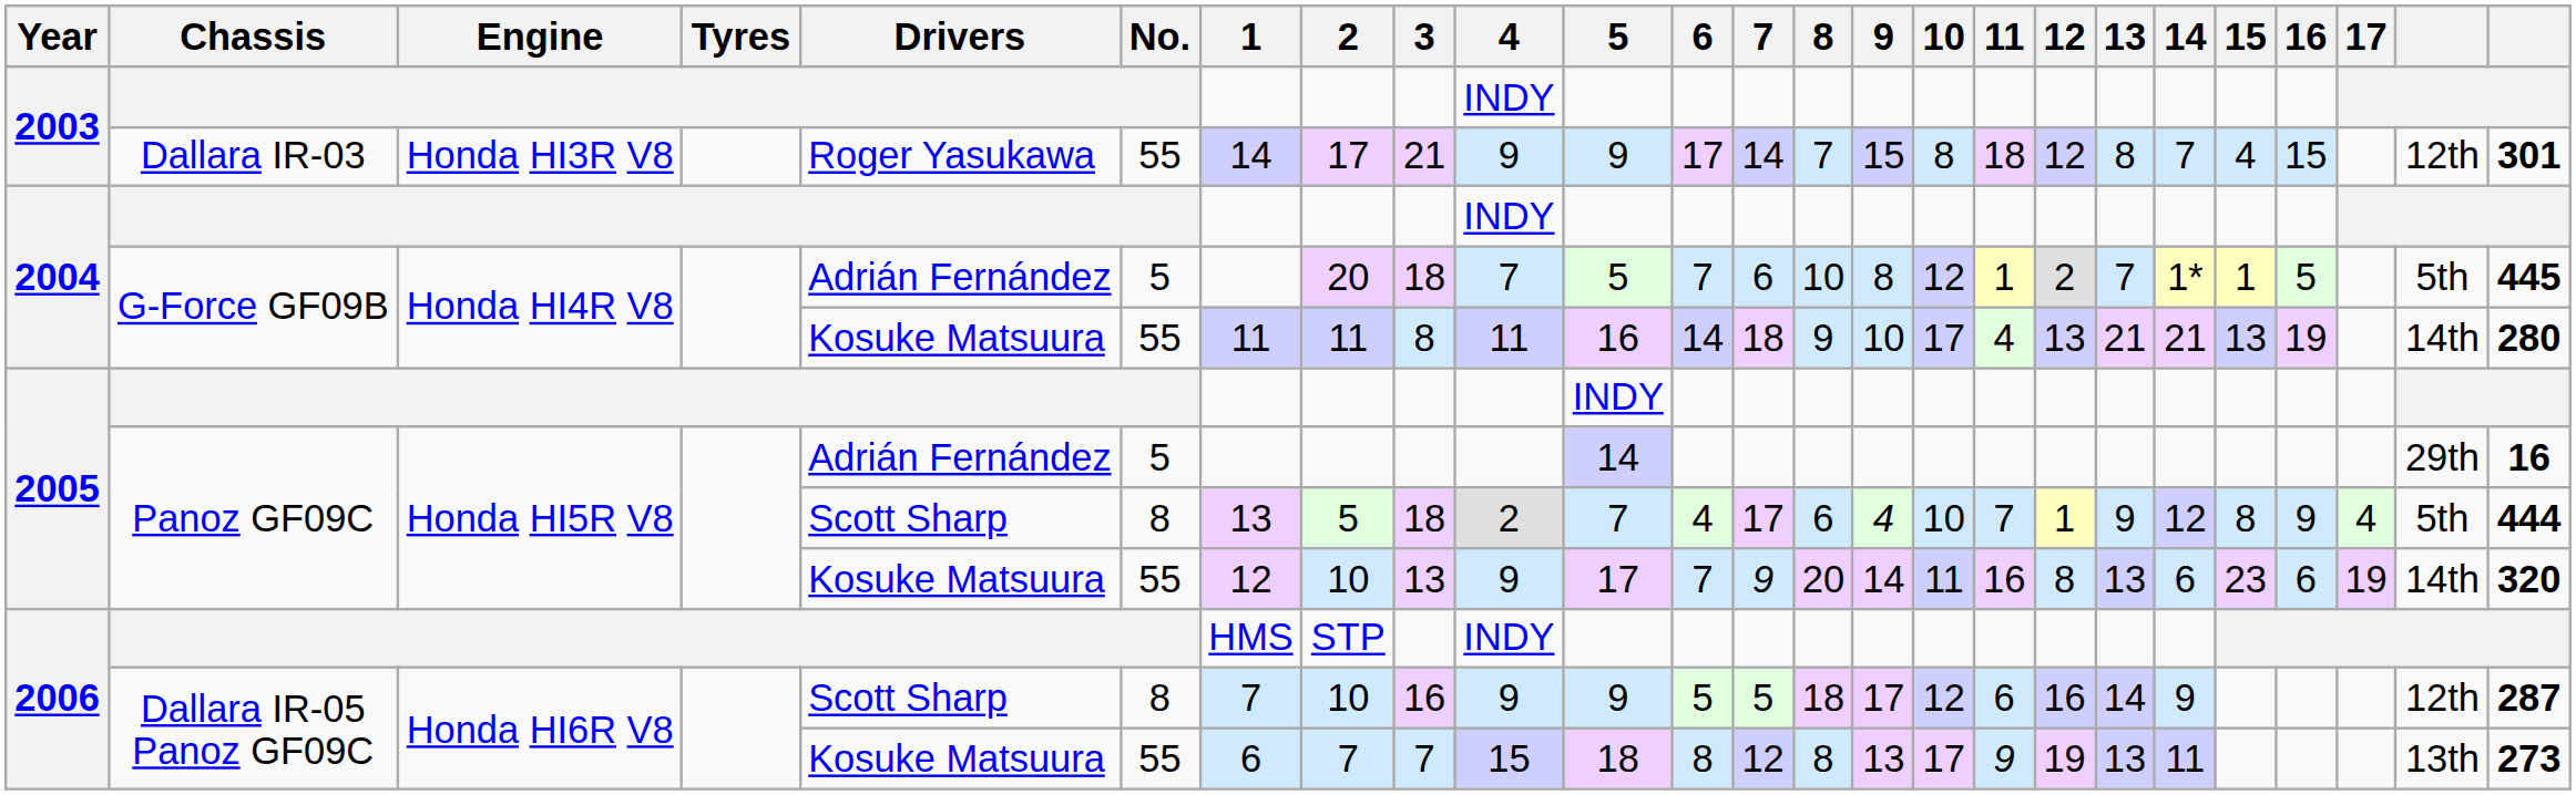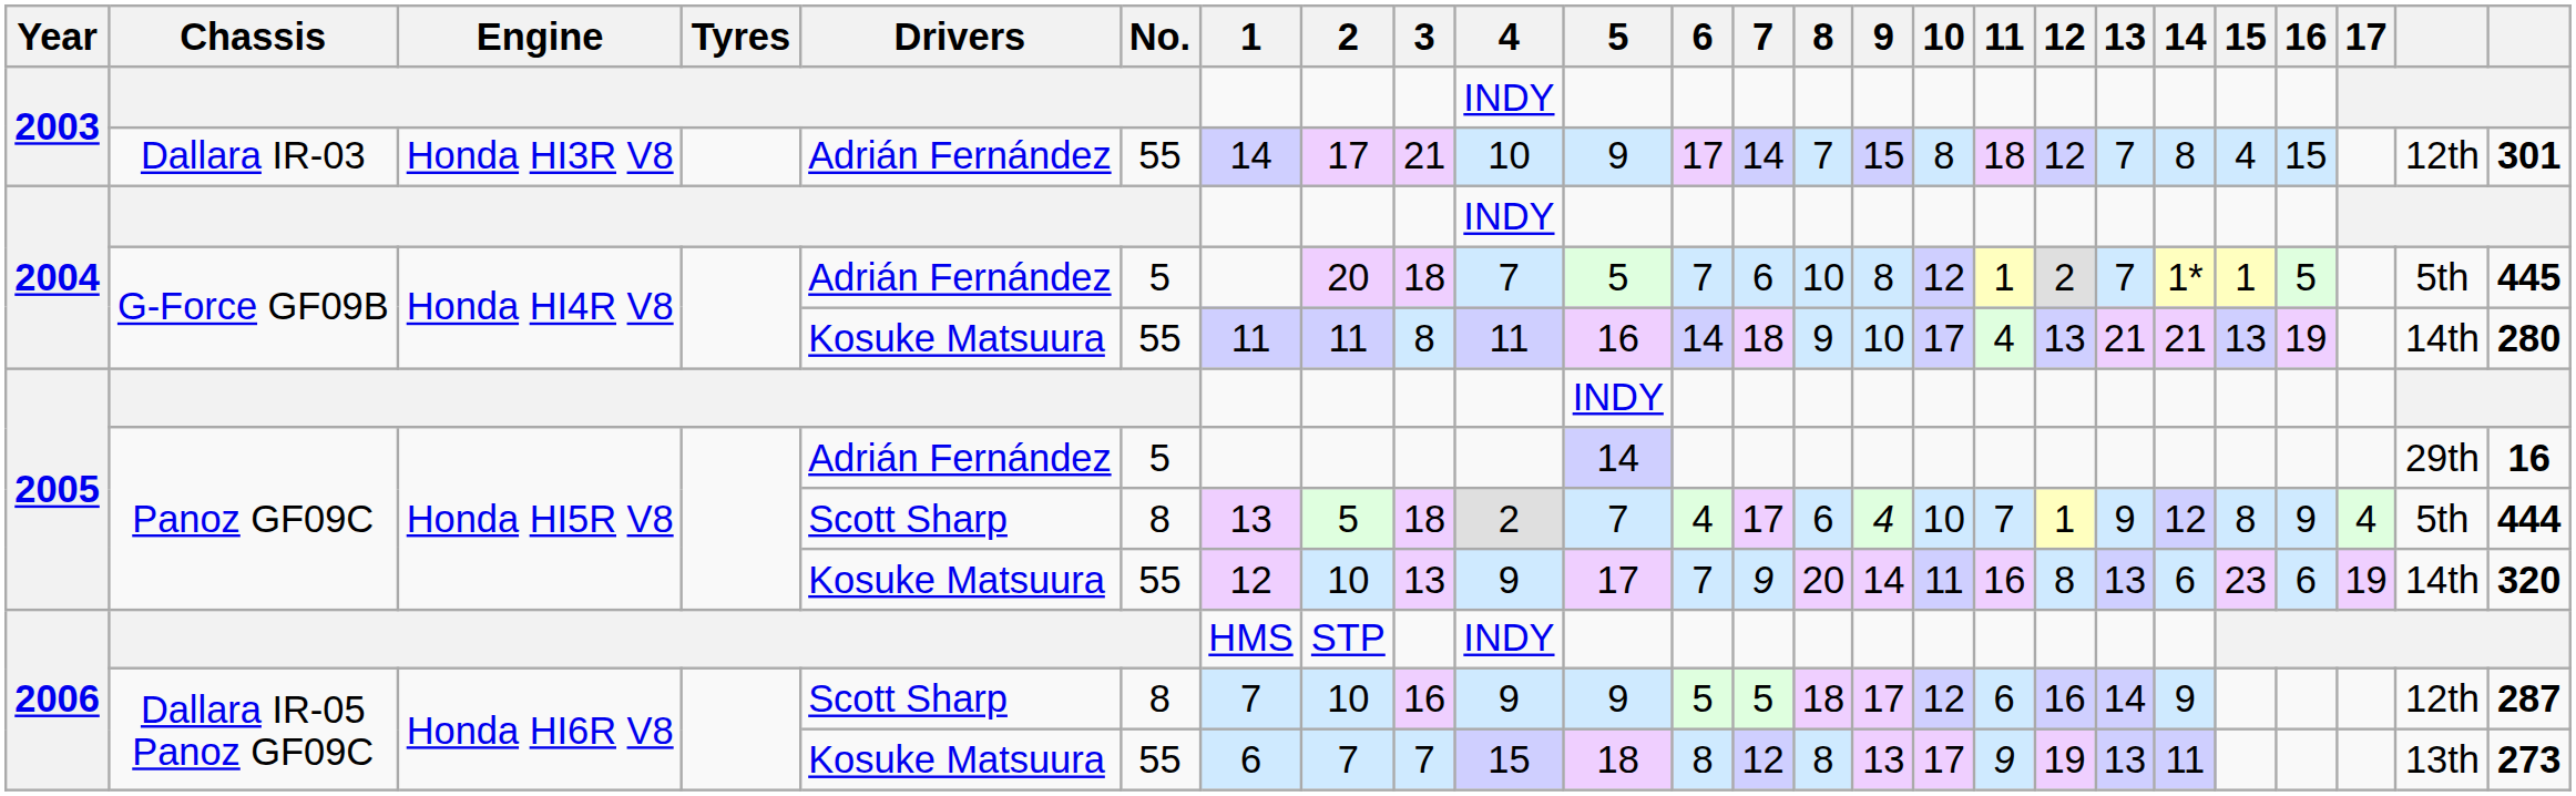Dallara IR-03 | Drivers: Roger Yasukawa -> Adrián Fernández
Dallara IR-03 | 4: 9 -> 10
Dallara IR-03 | 13: 8 -> 7
Dallara IR-03 | 14: 7 -> 8
